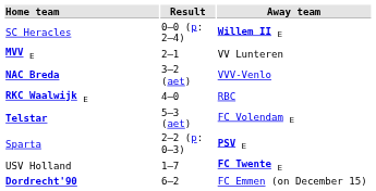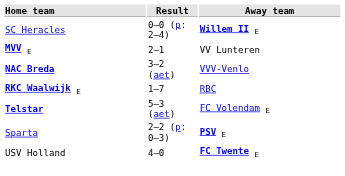RKC Waalwijk E | Result: 4–0 -> 1–7
USV Holland | Result: 1–7 -> 4–0
- row: Dordrecht'90 | 6–2 | FC Emmen (on December 15)
